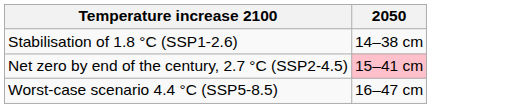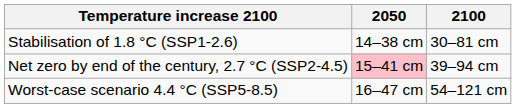+ column: 2100 | 30–81 cm | 39–94 cm | 54–121 cm
